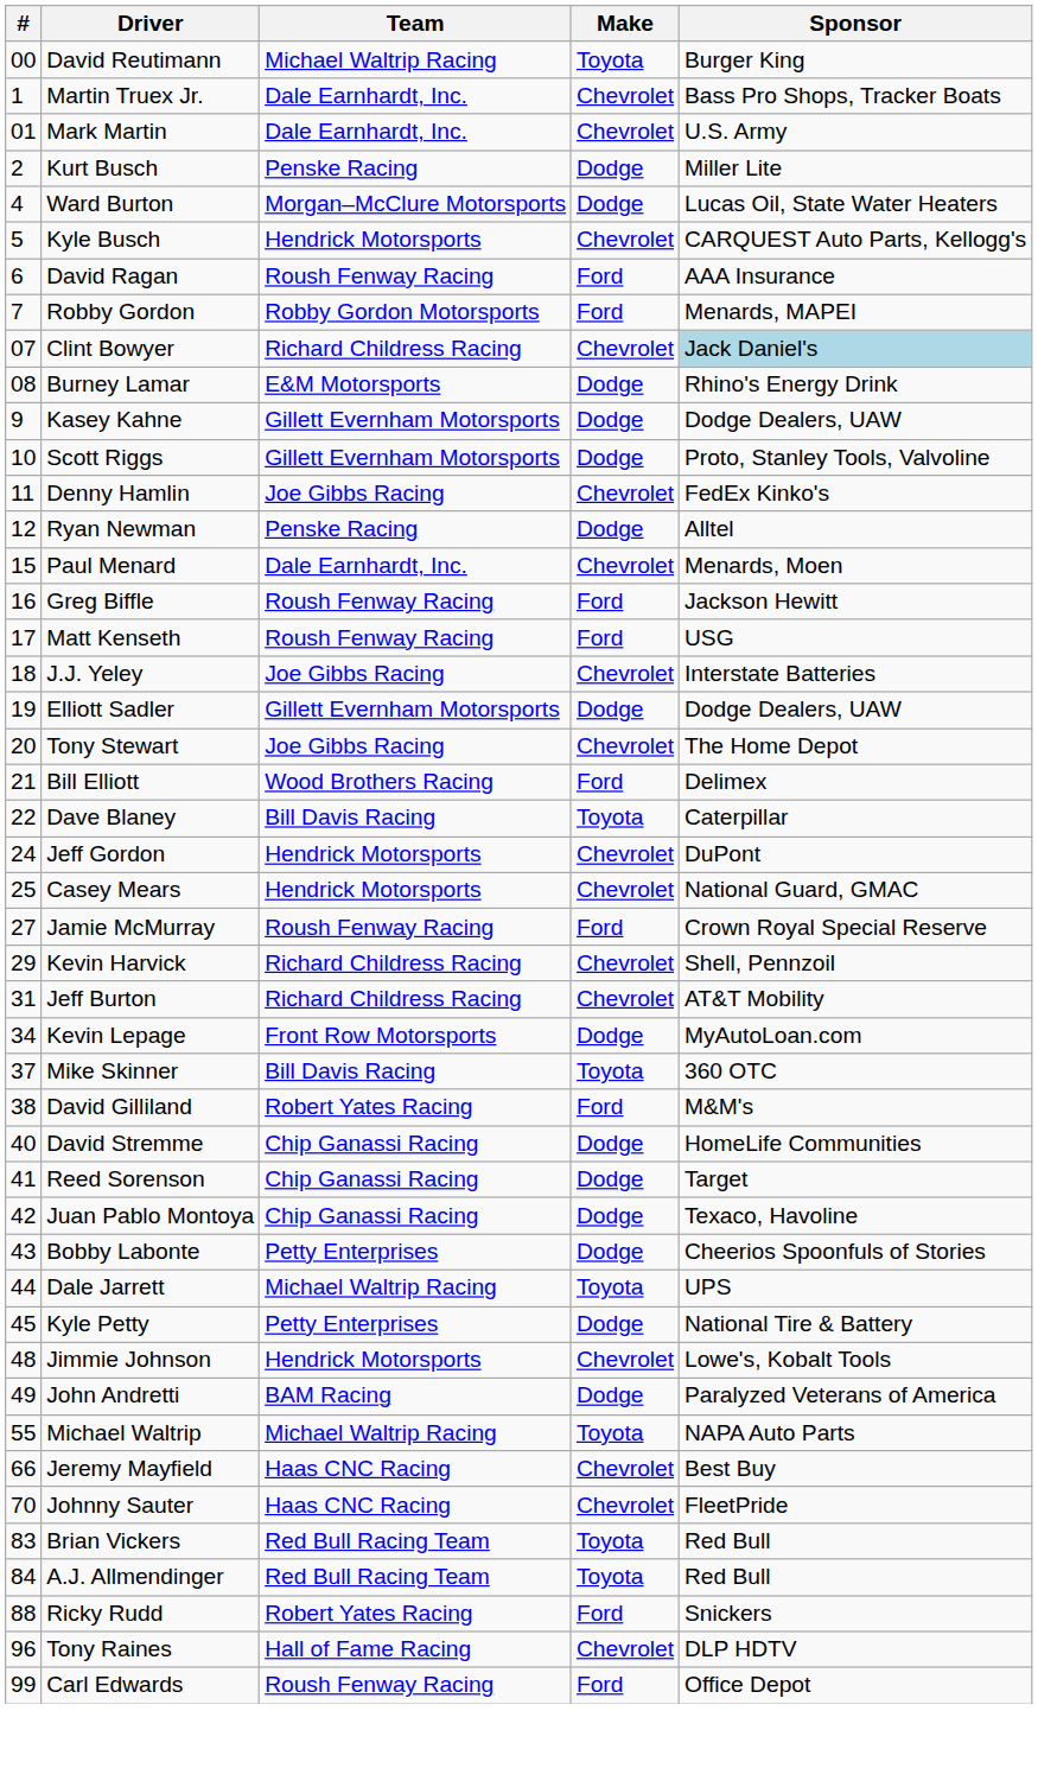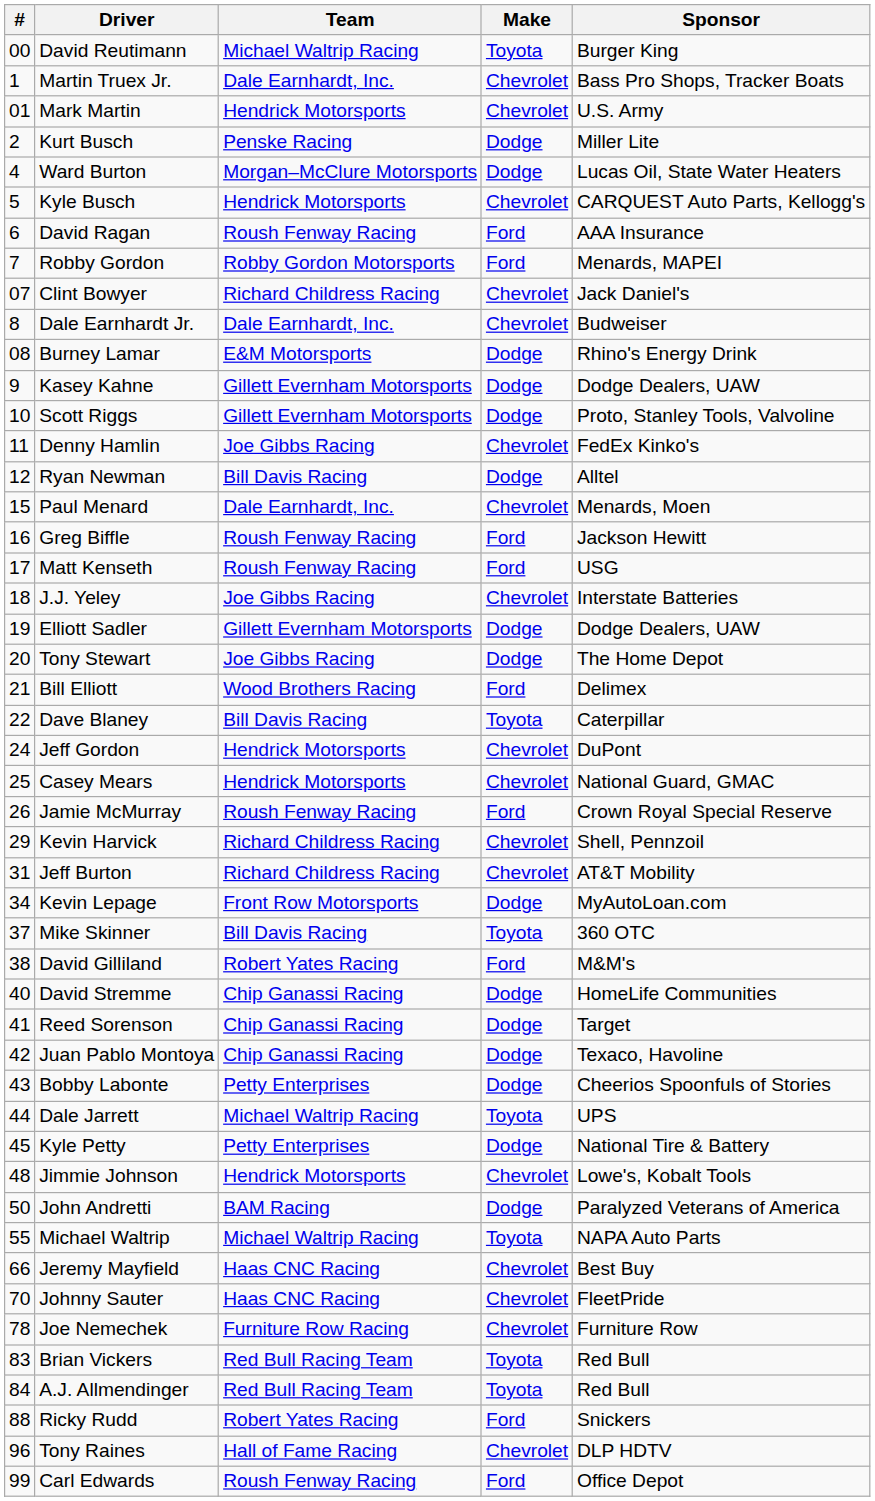Mark Martin | Team: Dale Earnhardt, Inc. -> Hendrick Motorsports
Clint Bowyer | Sponsor: lightblue background -> no background
+ row: 8 | Dale Earnhardt Jr. | Dale Earnhardt, Inc. | Chevrolet | Budweiser
Ryan Newman | Team: Penske Racing -> Bill Davis Racing
Tony Stewart | Make: Chevrolet -> Dodge
Jamie McMurray | #: 27 -> 26
John Andretti | #: 49 -> 50
+ row: 78 | Joe Nemechek | Furniture Row Racing | Chevrolet | Furniture Row
